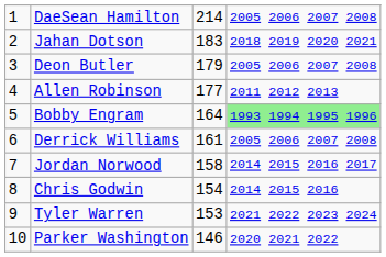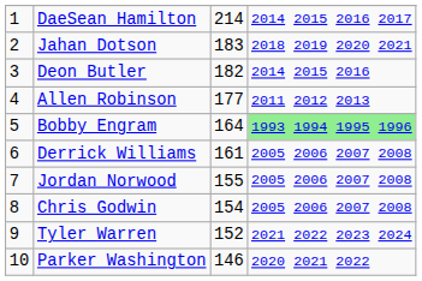DaeSean Hamilton | column 4: 2005 2006 2007 2008 -> 2014 2015 2016 2017
Deon Butler | column 3: 179 -> 182
Deon Butler | column 4: 2005 2006 2007 2008 -> 2014 2015 2016
Jordan Norwood | column 3: 158 -> 155
Jordan Norwood | column 4: 2014 2015 2016 2017 -> 2005 2006 2007 2008
Chris Godwin | column 4: 2014 2015 2016 -> 2005 2006 2007 2008
Tyler Warren | column 3: 153 -> 152
